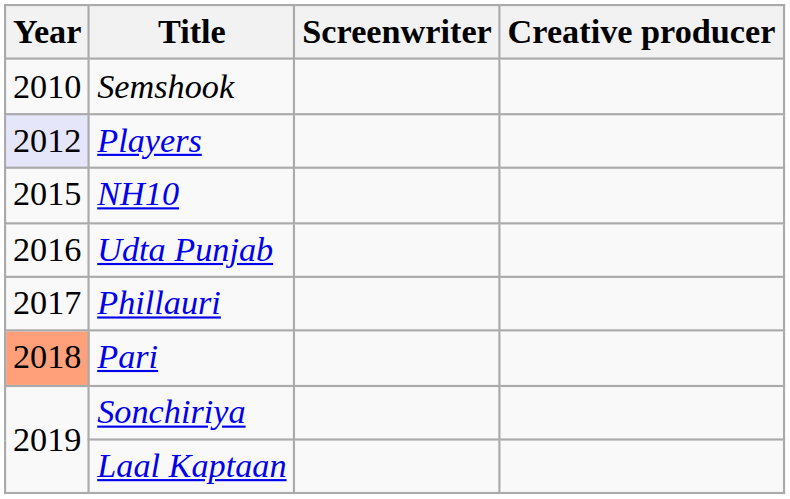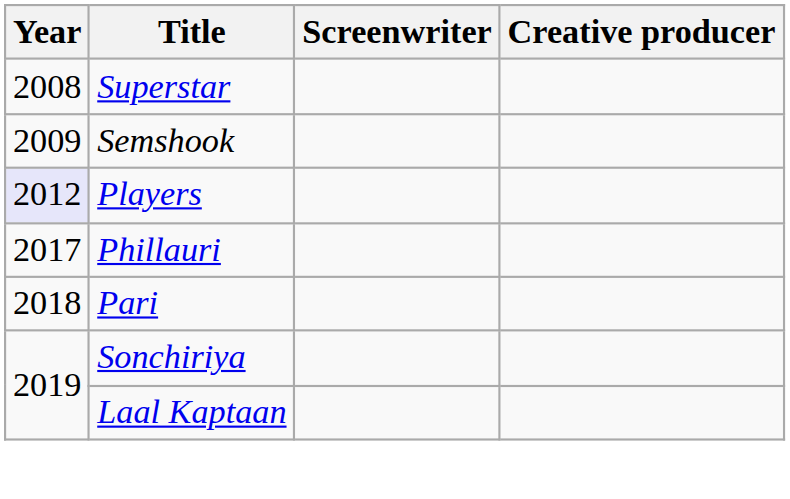+ row: 2008 | Superstar
Semshook | Year: 2010 -> 2009
- row: 2015 | NH10
- row: 2016 | Udta Punjab
Pari | Year: lightsalmon background -> no background
